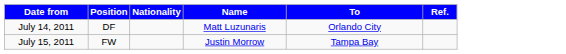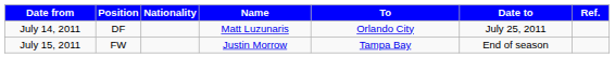+ column: Date to | July 25, 2011 | End of season
